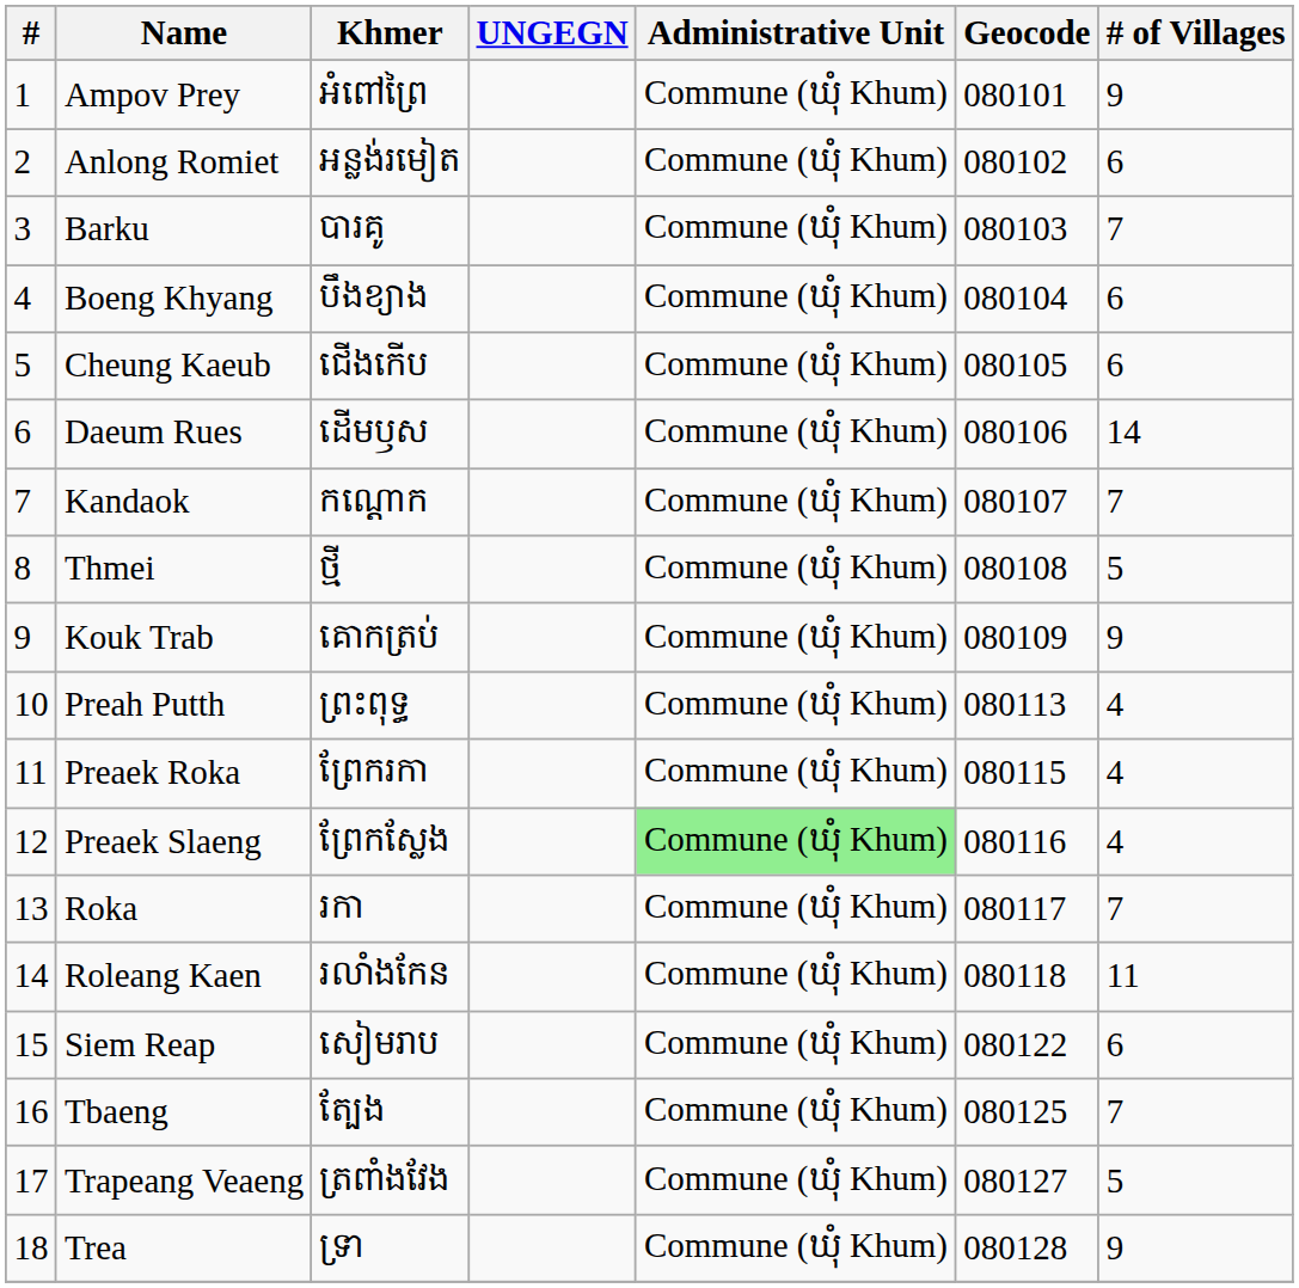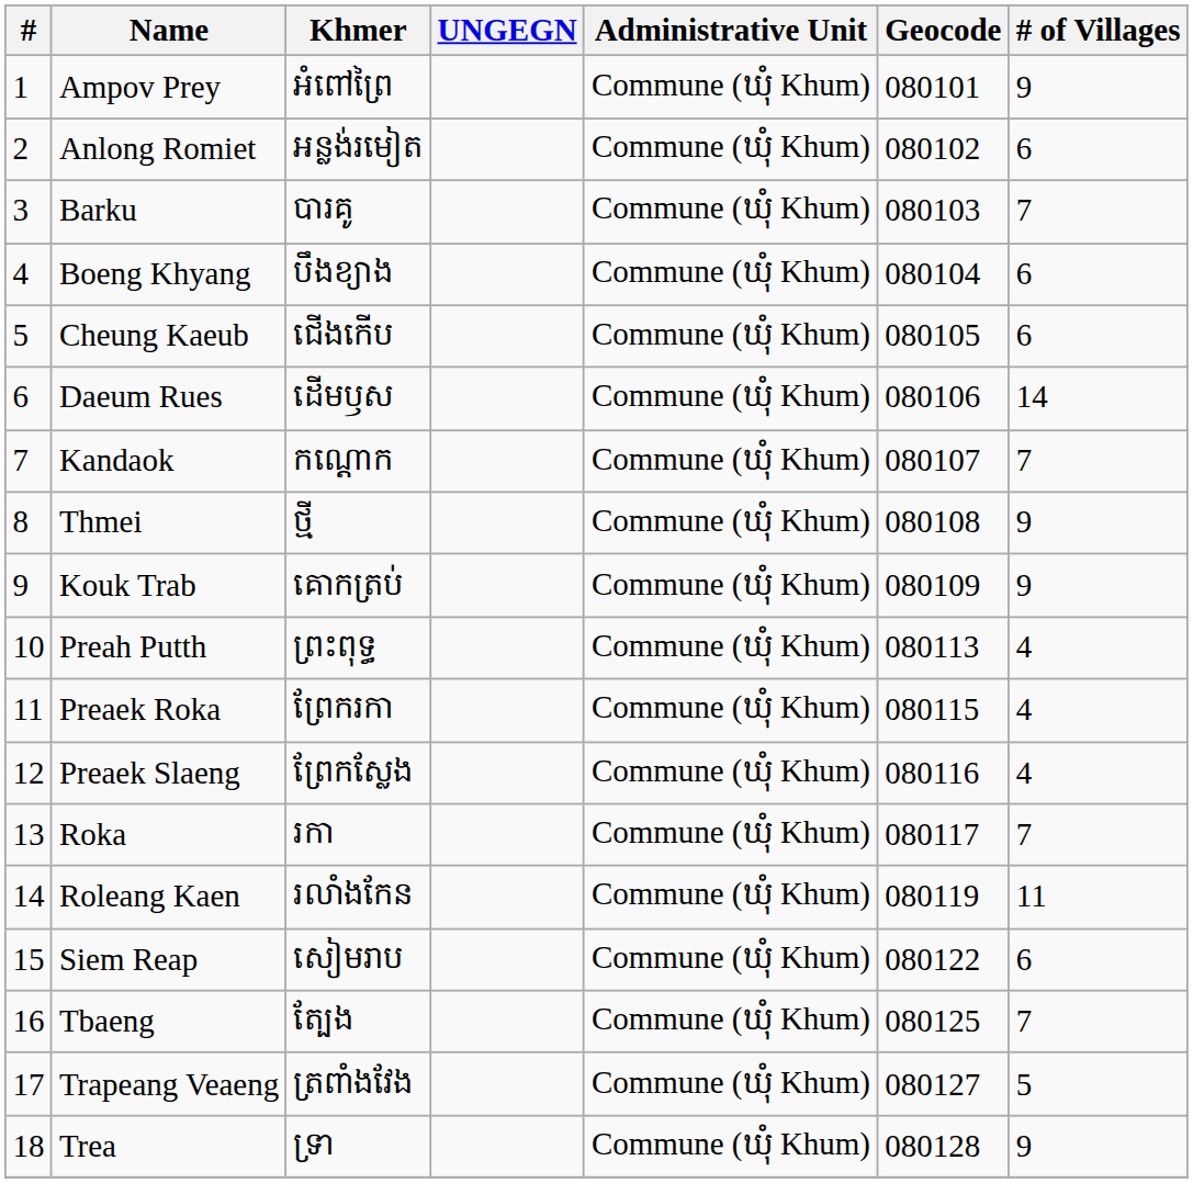Thmei | # of Villages: 5 -> 9
Preaek Slaeng | Administrative Unit: lightgreen background -> no background
Roleang Kaen | Geocode: 080118 -> 080119
